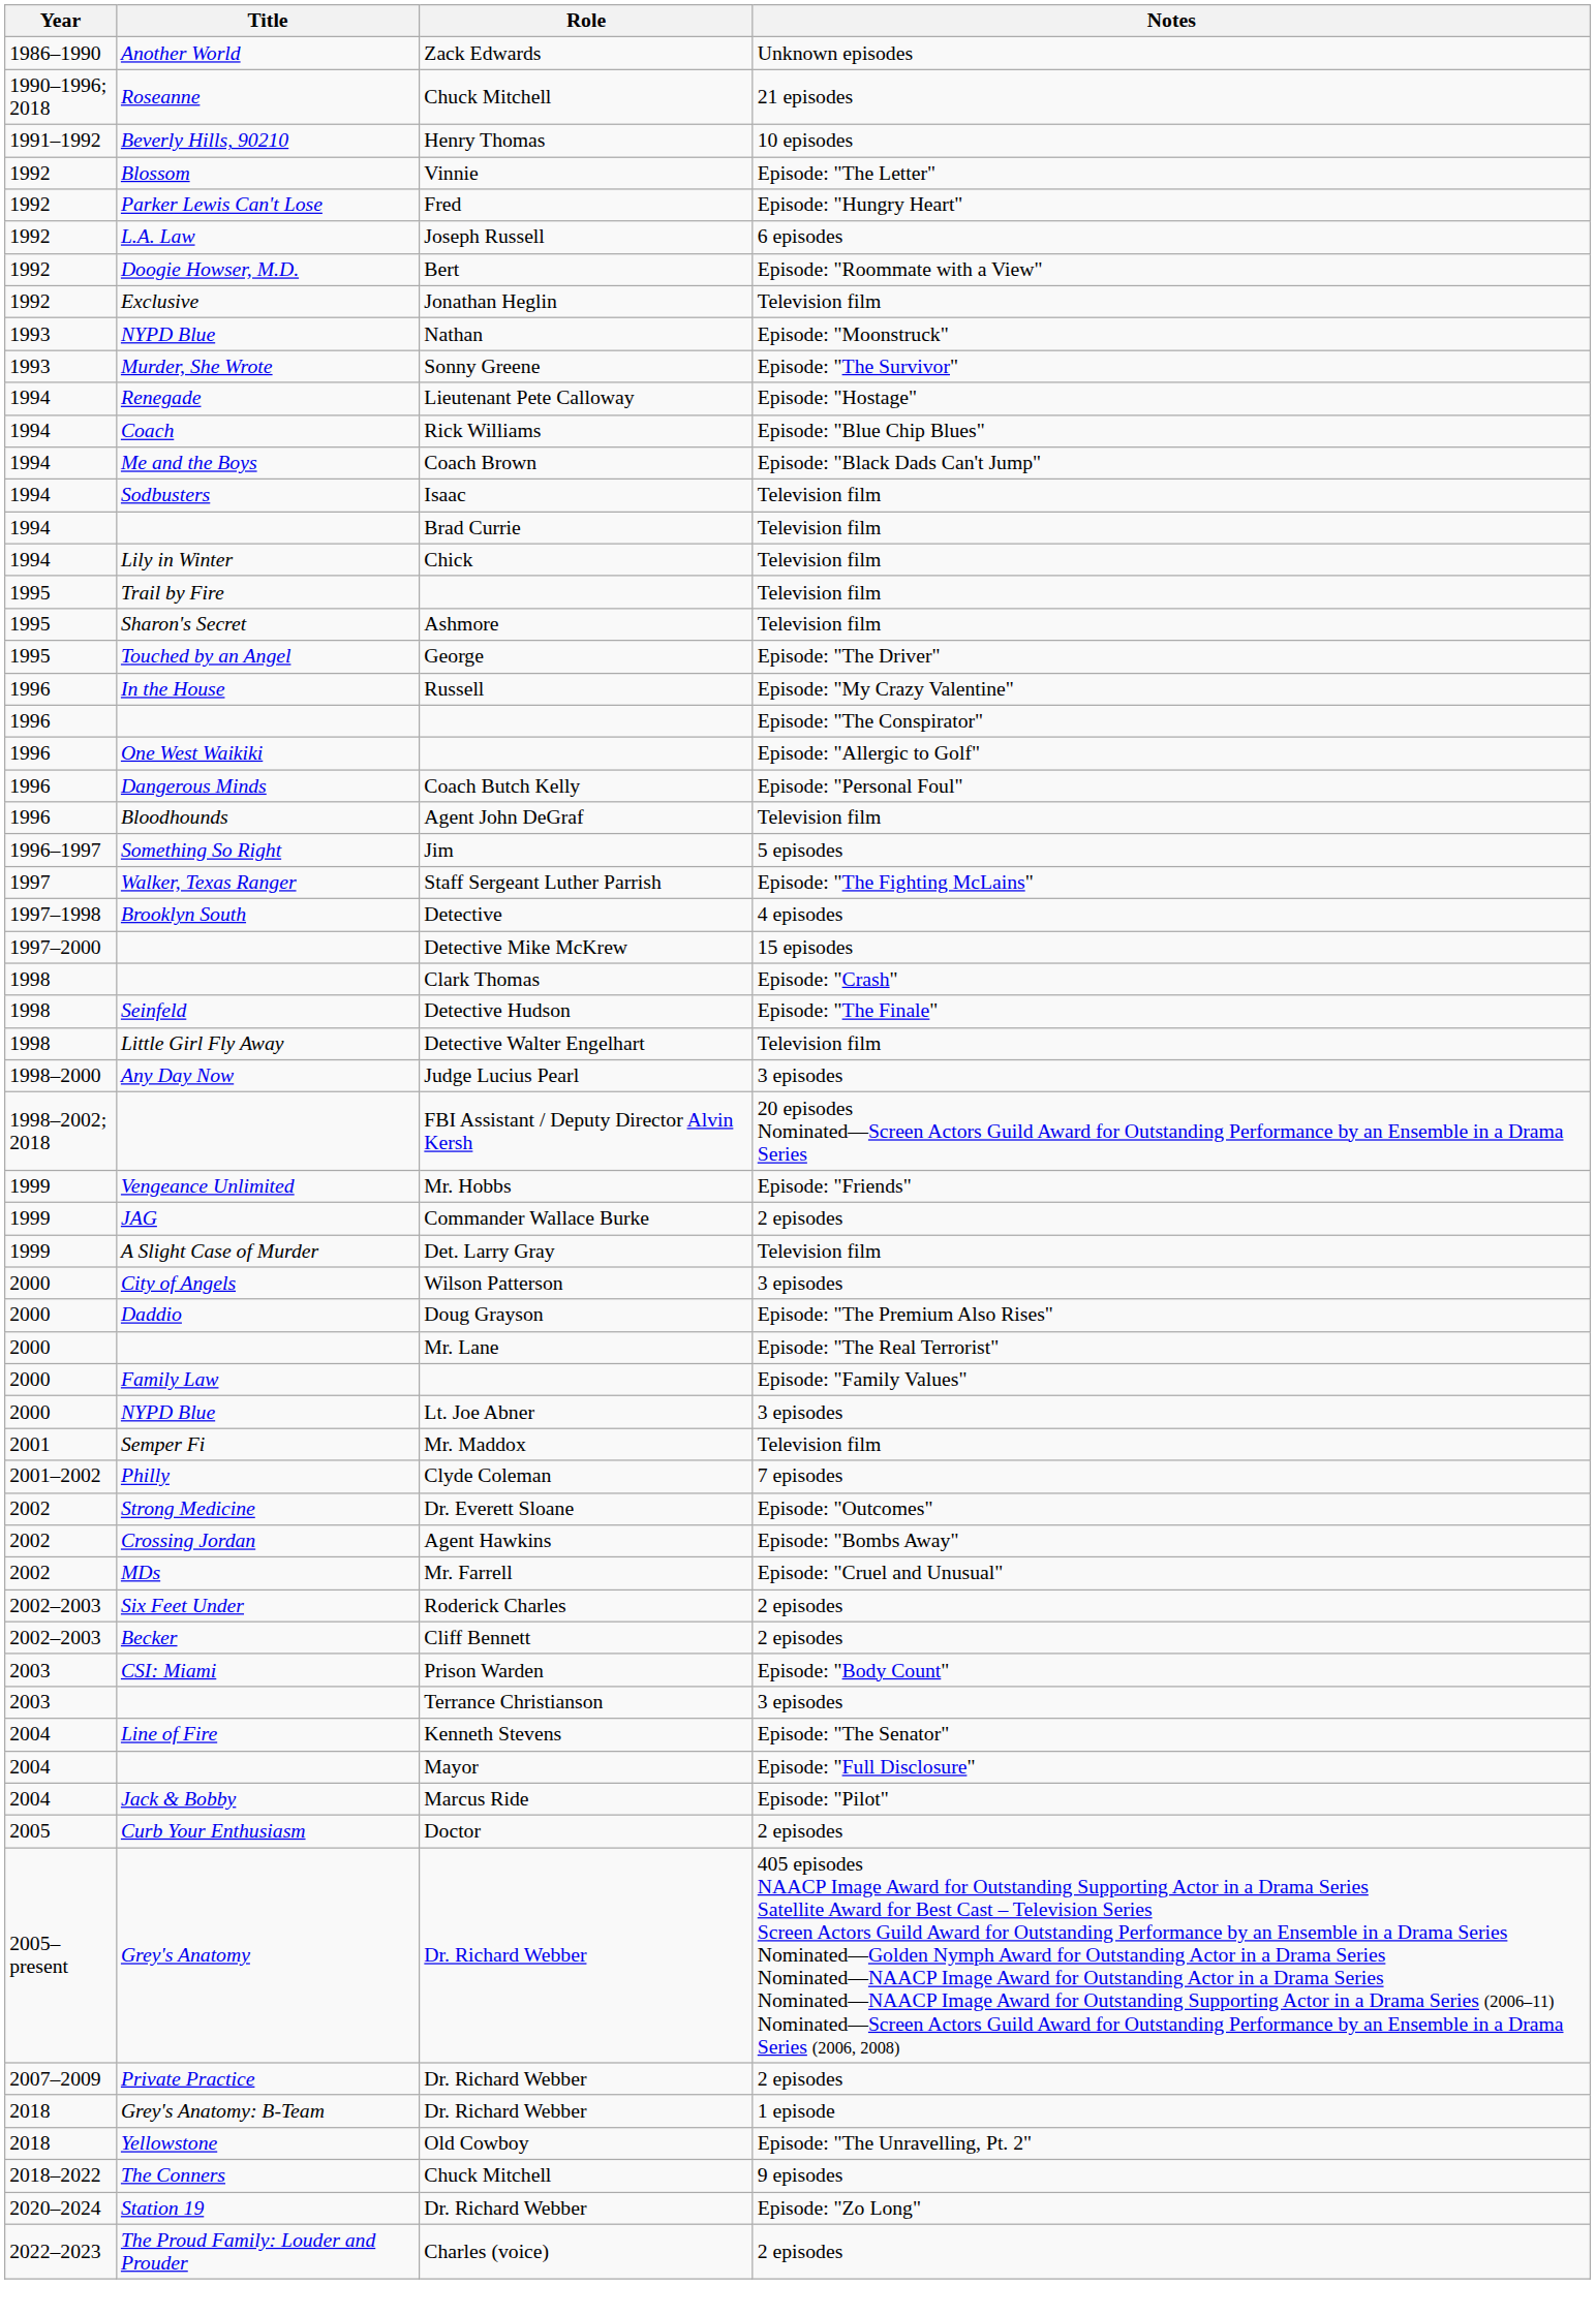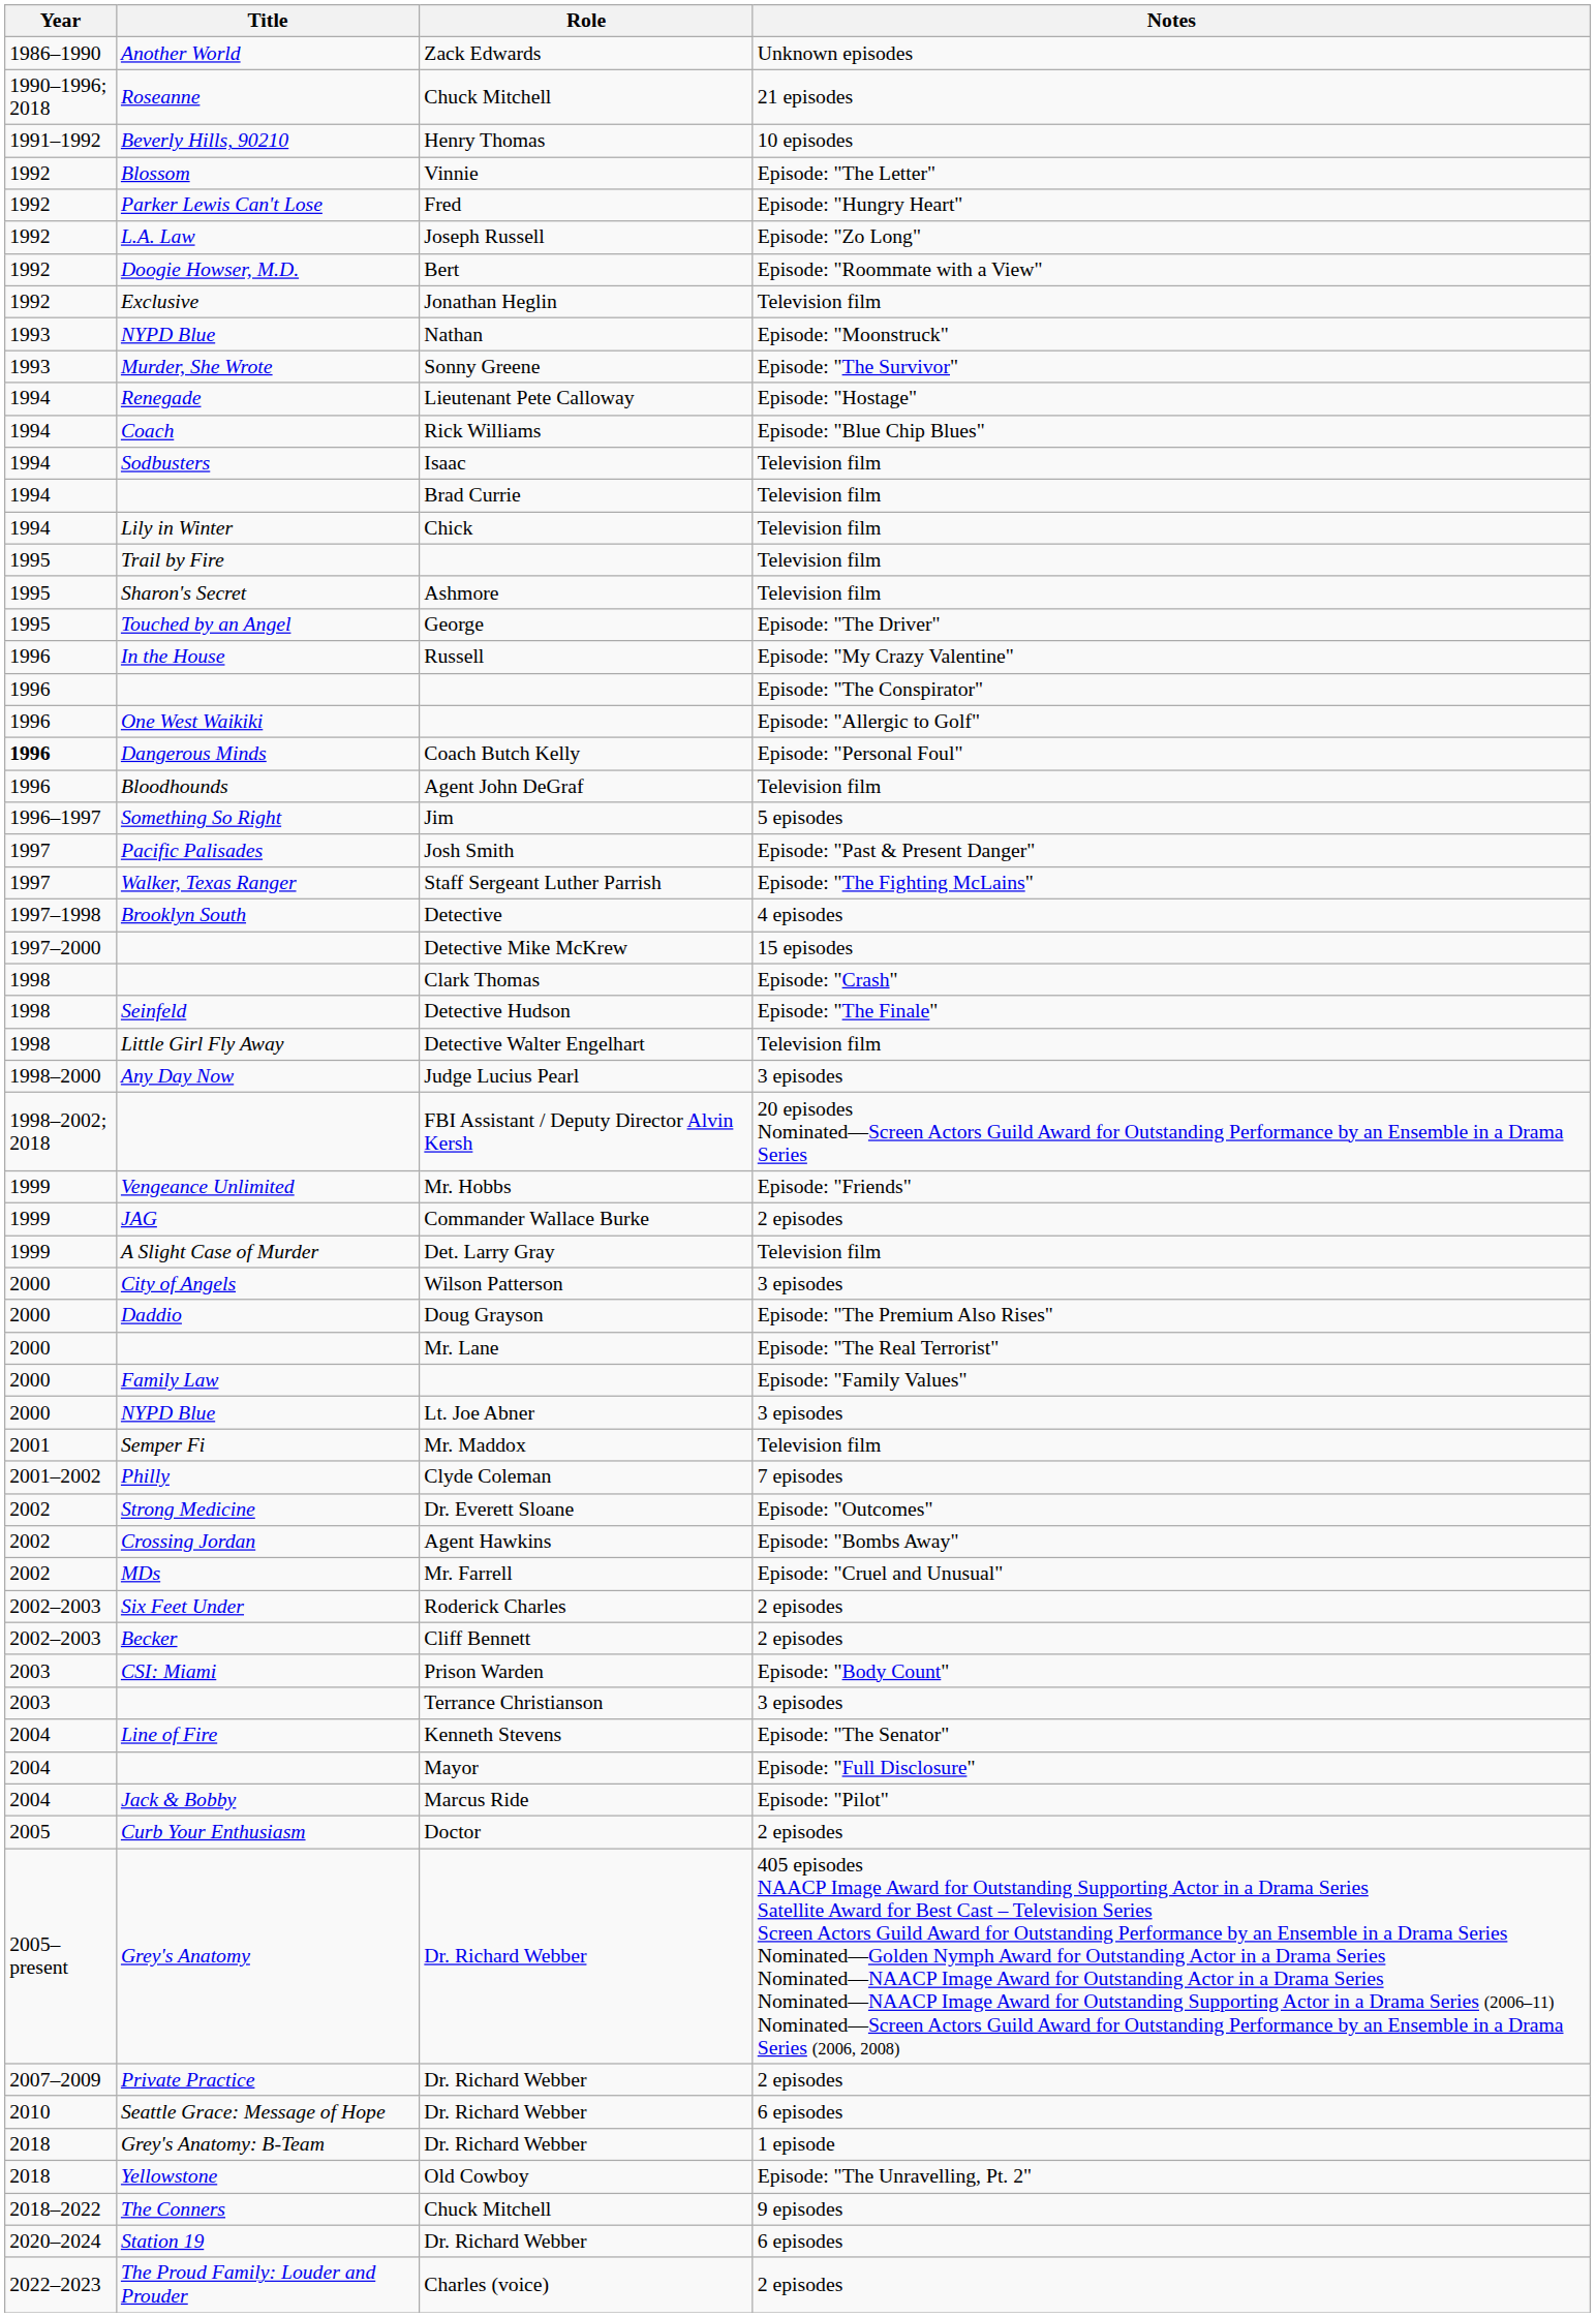L.A. Law | Notes: 6 episodes -> Episode: "Zo Long"
- row: 1994 | Me and the Boys | Coach Brown | Episode: "Black Dads Can't Jump"
Dangerous Minds | Year: normal -> bold
+ row: 1997 | Pacific Palisades | Josh Smith | Episode: "Past & Present Danger"
+ row: 2010 | Seattle Grace: Message of Hope | Dr. Richard Webber | 6 episodes
Station 19 | Notes: Episode: "Zo Long" -> 6 episodes
